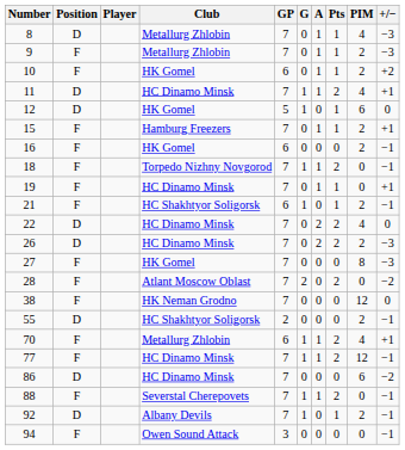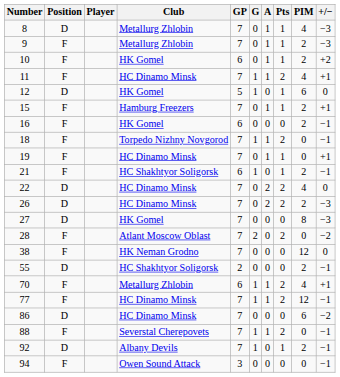11 | Position: D -> F
27 | Position: F -> D
